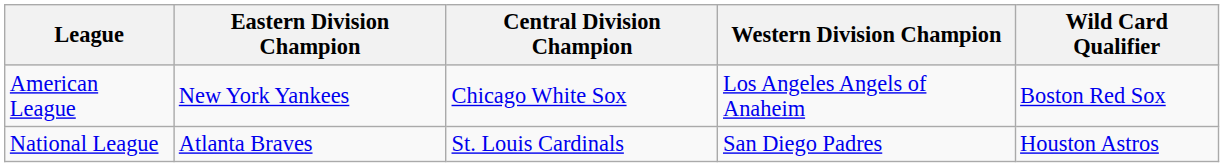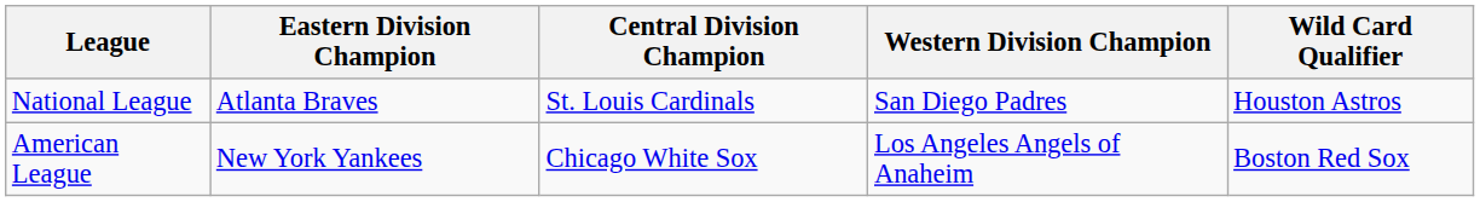rows swapped: American League <-> National League
